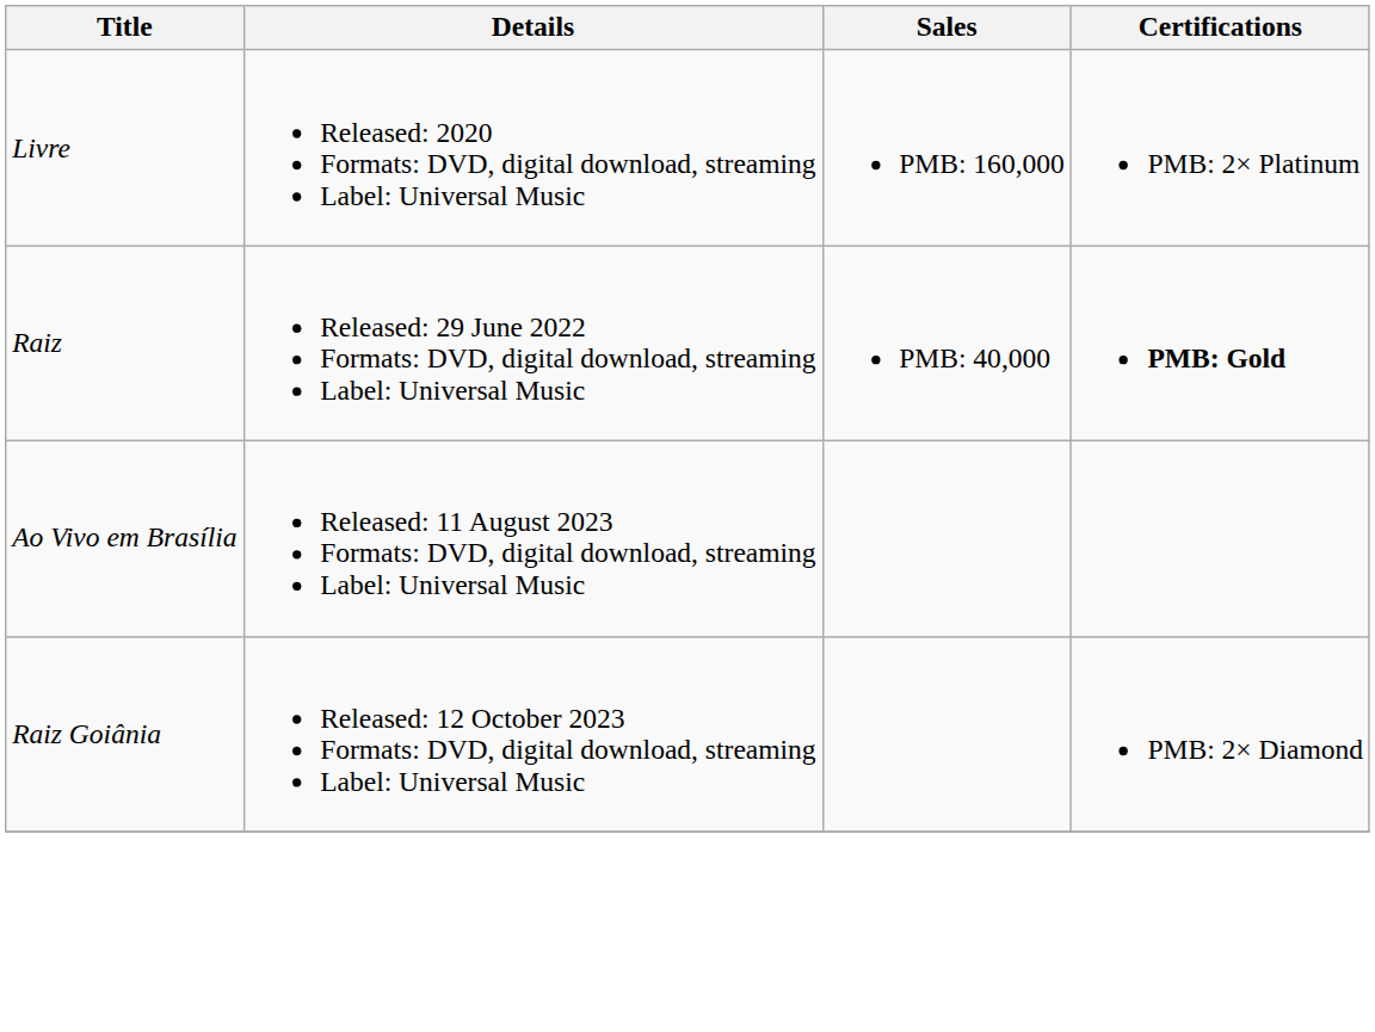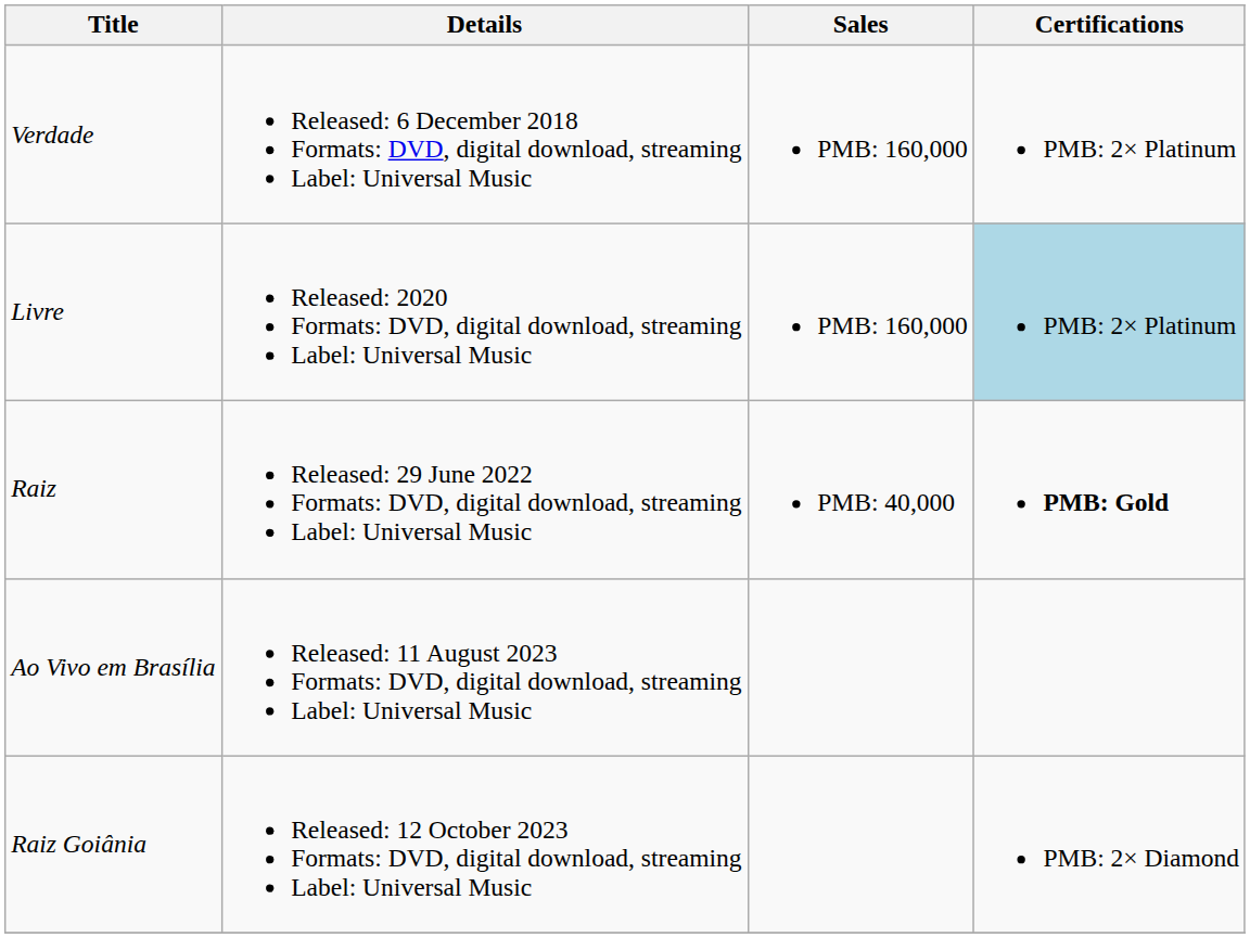+ row: Verdade | Released: 6 December 2018 Formats: DVD, digital download, streaming Label: Universal Music | PMB: 160,000 | PMB: 2× Platinum
Livre | Certifications: no background -> lightblue background
